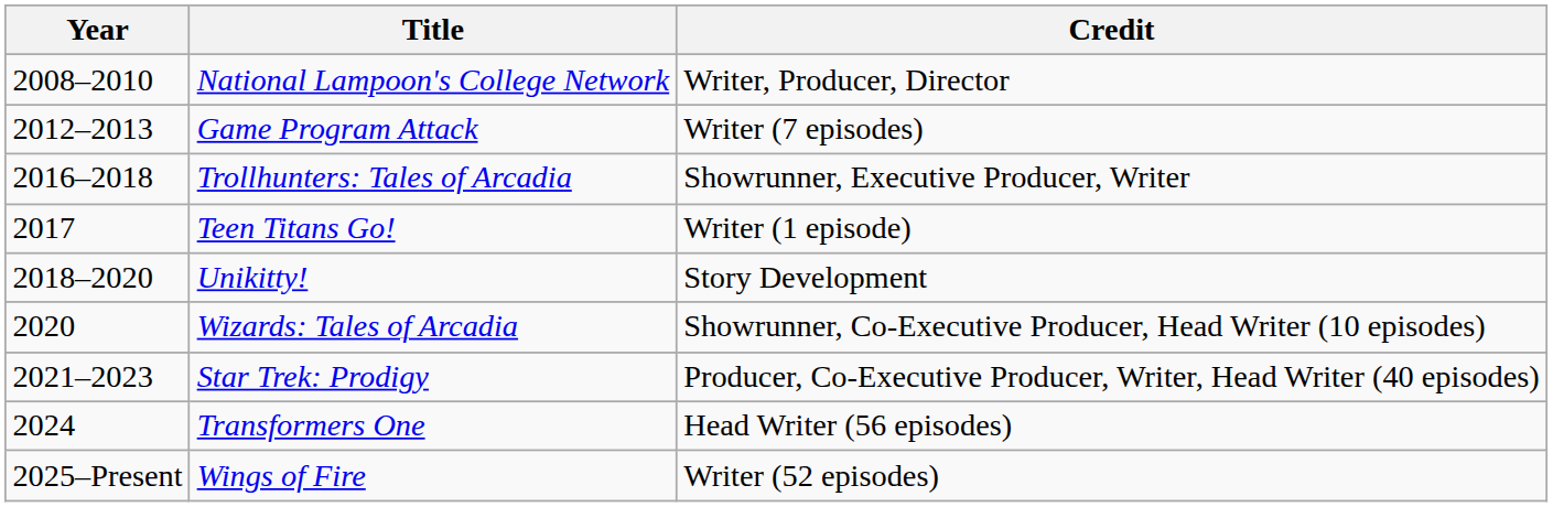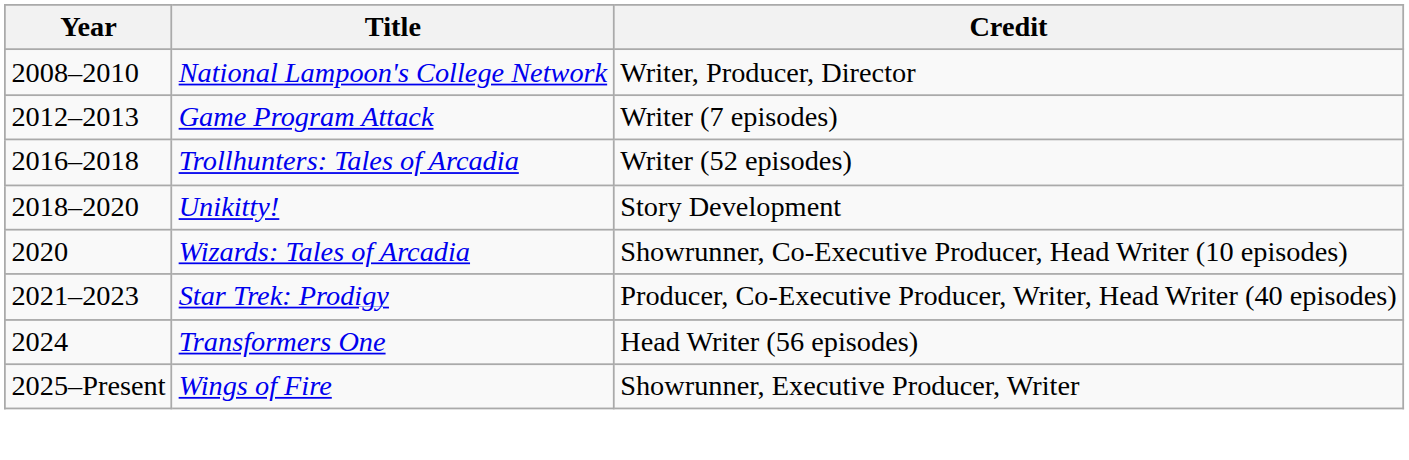Trollhunters: Tales of Arcadia | Credit: Showrunner, Executive Producer, Writer -> Writer (52 episodes)
- row: 2017 | Teen Titans Go! | Writer (1 episode)
Wings of Fire | Credit: Writer (52 episodes) -> Showrunner, Executive Producer, Writer
